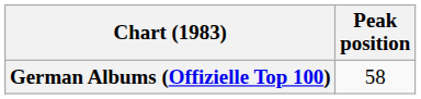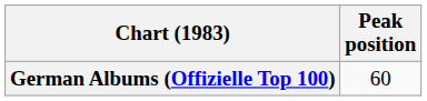German Albums (Offizielle Top 100) | Peak position: 58 -> 60
